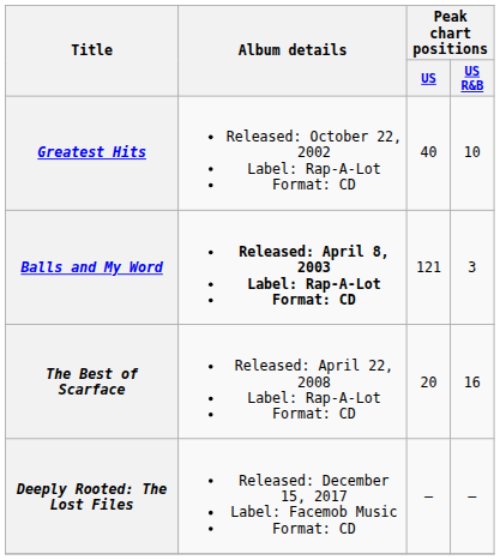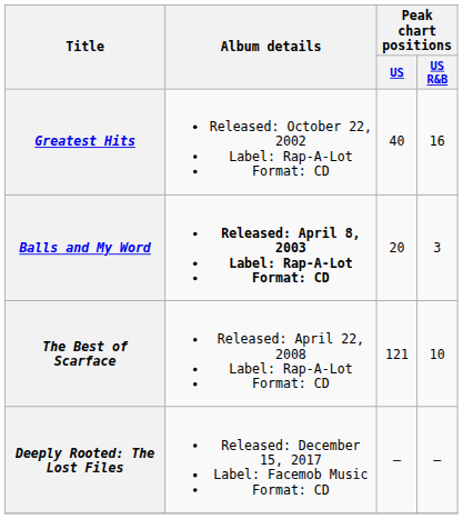Greatest Hits | Peak chart positions / US R&B: 10 -> 16
Balls and My Word | Peak chart positions / US: 121 -> 20
The Best of Scarface | Peak chart positions / US: 20 -> 121
The Best of Scarface | Peak chart positions / US R&B: 16 -> 10
